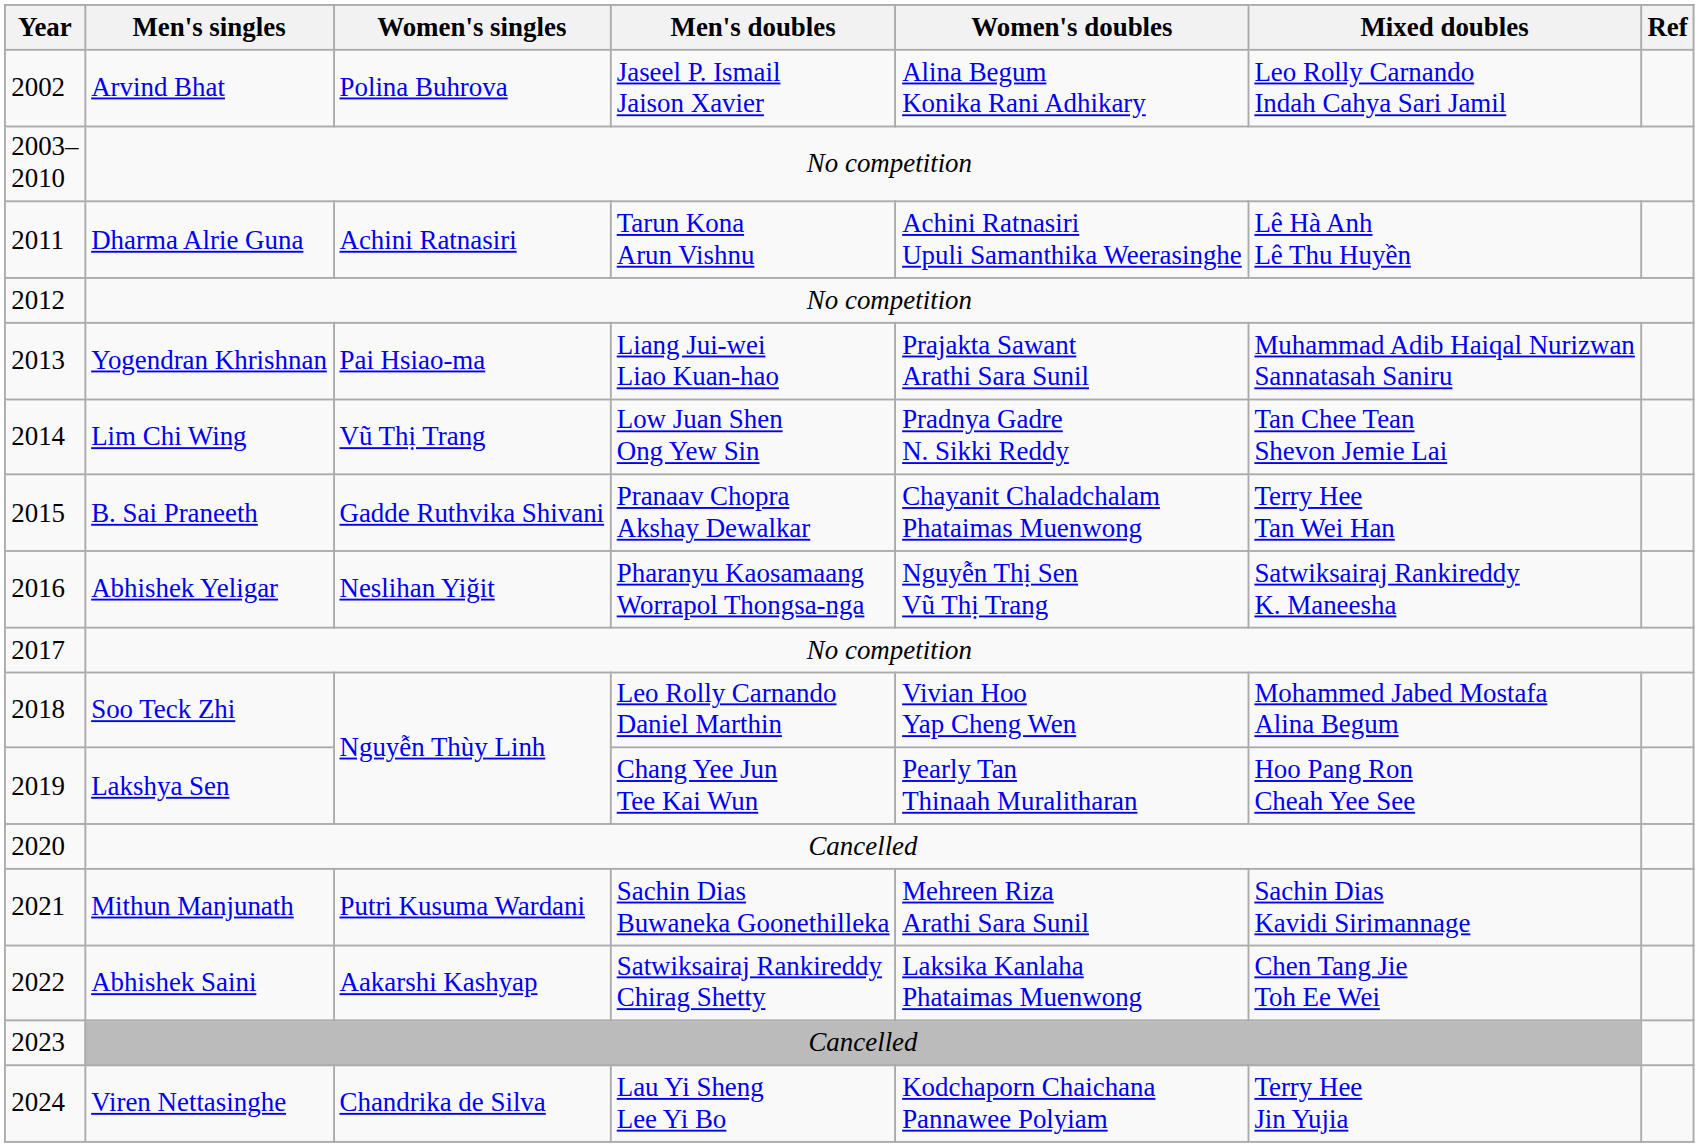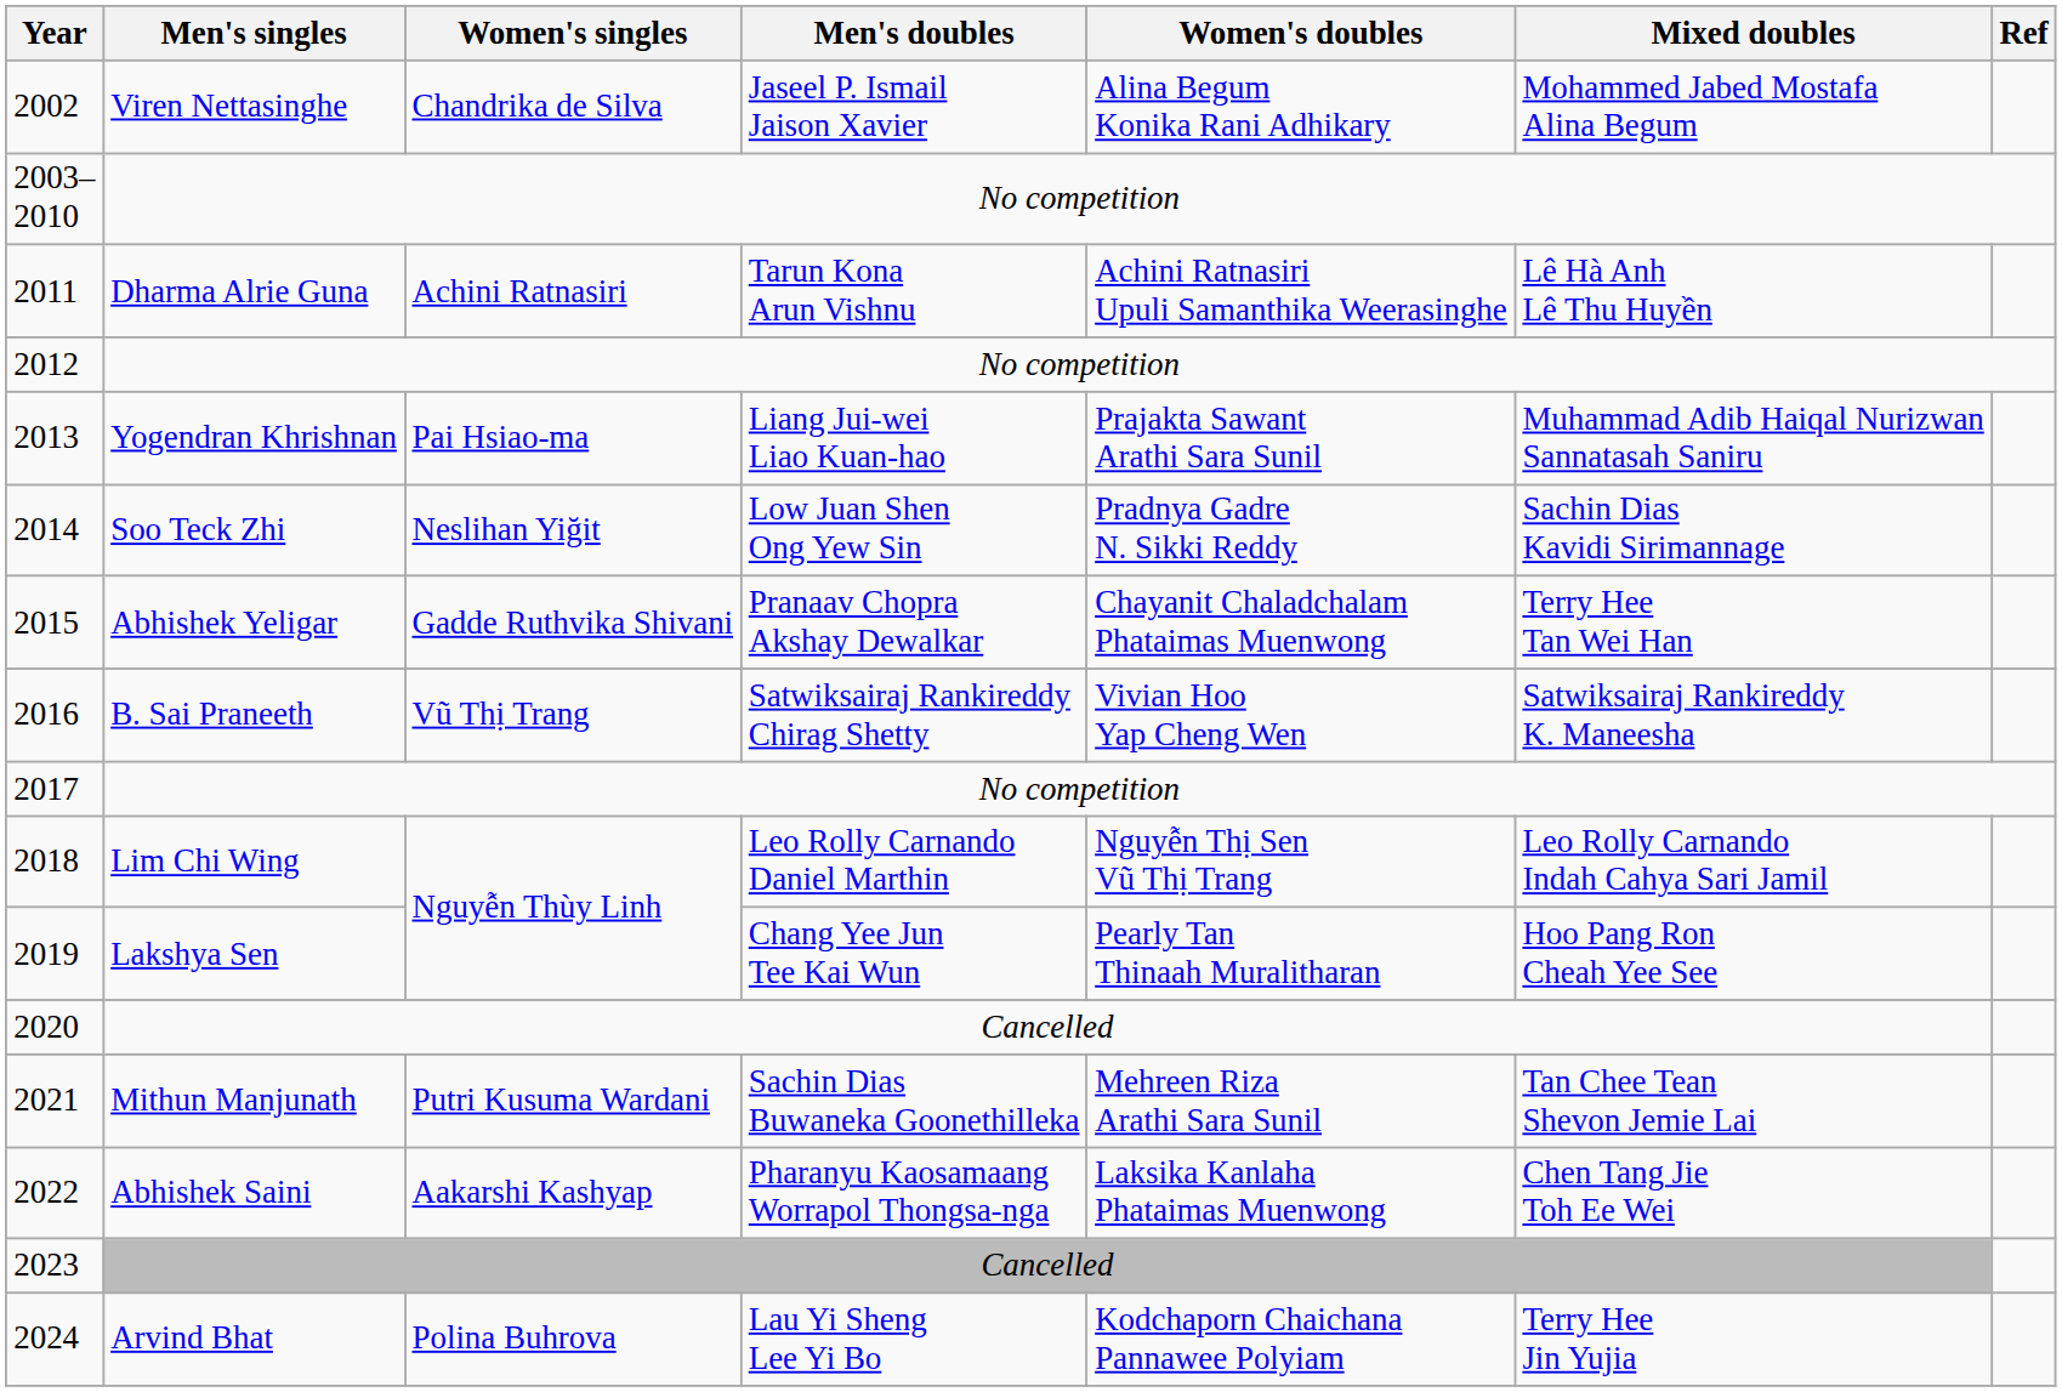2002 | Men's singles: Arvind Bhat -> Viren Nettasinghe
2002 | Women's singles: Polina Buhrova -> Chandrika de Silva
2002 | Mixed doubles: Leo Rolly Carnando Indah Cahya Sari Jamil -> Mohammed Jabed Mostafa Alina Begum
2014 | Men's singles: Lim Chi Wing -> Soo Teck Zhi
2014 | Women's singles: Vũ Thị Trang -> Neslihan Yiğit
2014 | Mixed doubles: Tan Chee Tean Shevon Jemie Lai -> Sachin Dias Kavidi Sirimannage
2015 | Men's singles: B. Sai Praneeth -> Abhishek Yeligar
2016 | Men's singles: Abhishek Yeligar -> B. Sai Praneeth
2016 | Women's singles: Neslihan Yiğit -> Vũ Thị Trang
2016 | Men's doubles: Pharanyu Kaosamaang Worrapol Thongsa-nga -> Satwiksairaj Rankireddy Chirag Shetty
2016 | Women's doubles: Nguyễn Thị Sen Vũ Thị Trang -> Vivian Hoo Yap Cheng Wen
2018 | Men's singles: Soo Teck Zhi -> Lim Chi Wing
2018 | Women's doubles: Vivian Hoo Yap Cheng Wen -> Nguyễn Thị Sen Vũ Thị Trang
2018 | Mixed doubles: Mohammed Jabed Mostafa Alina Begum -> Leo Rolly Carnando Indah Cahya Sari Jamil
2021 | Mixed doubles: Sachin Dias Kavidi Sirimannage -> Tan Chee Tean Shevon Jemie Lai
2022 | Men's doubles: Satwiksairaj Rankireddy Chirag Shetty -> Pharanyu Kaosamaang Worrapol Thongsa-nga
2024 | Men's singles: Viren Nettasinghe -> Arvind Bhat
2024 | Women's singles: Chandrika de Silva -> Polina Buhrova
